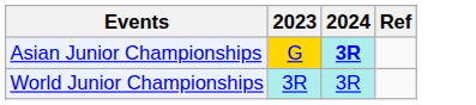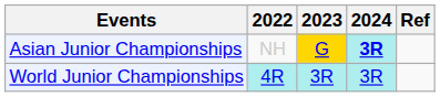+ column: 2022 | NH | 4R
